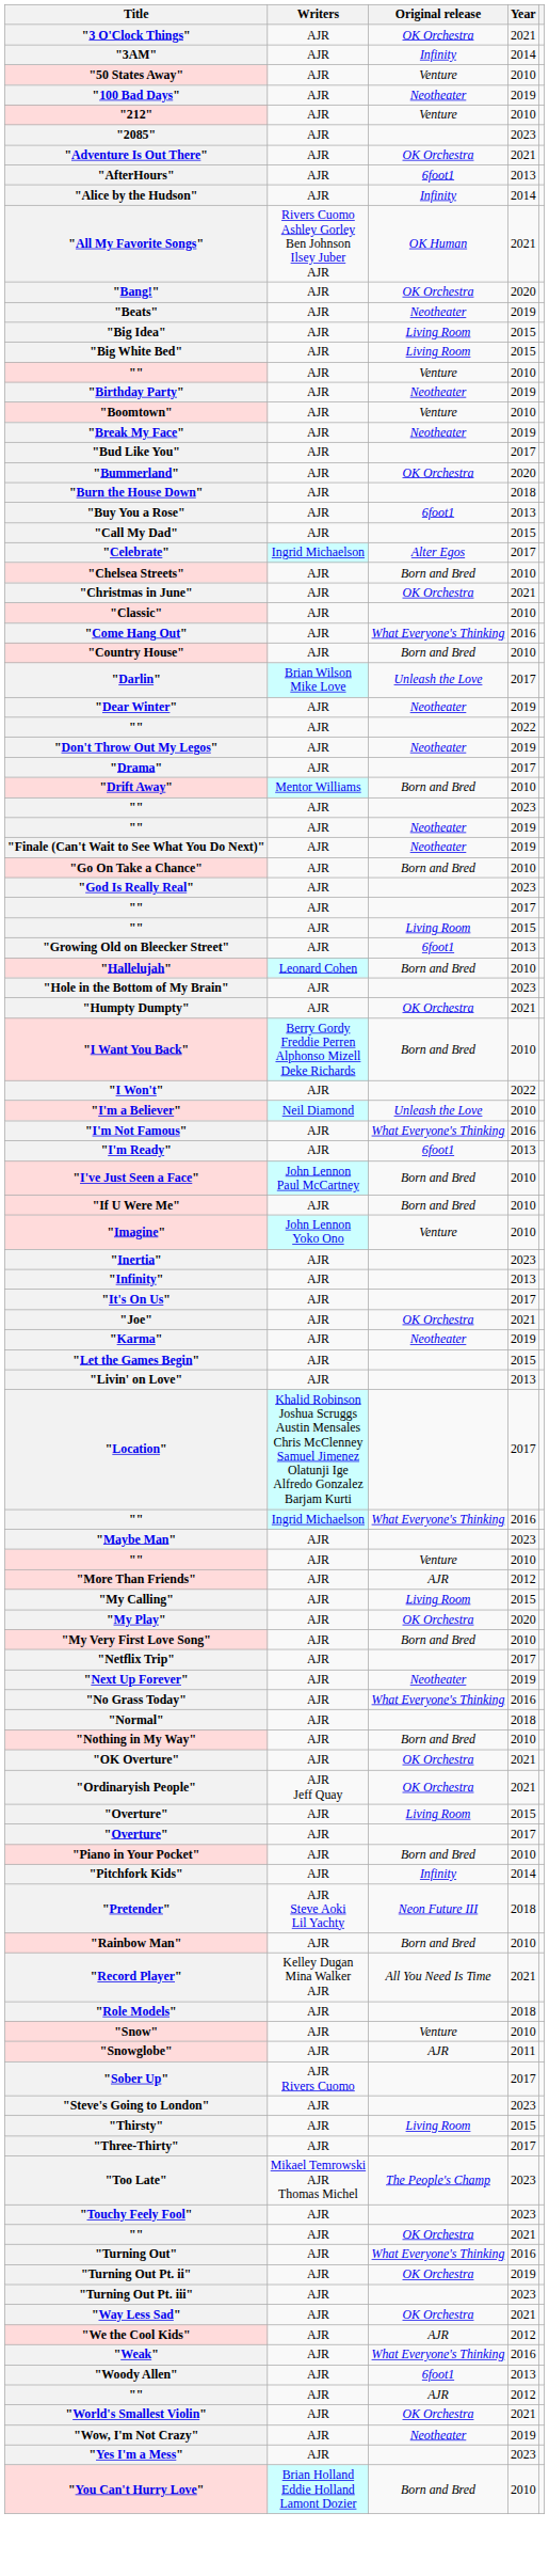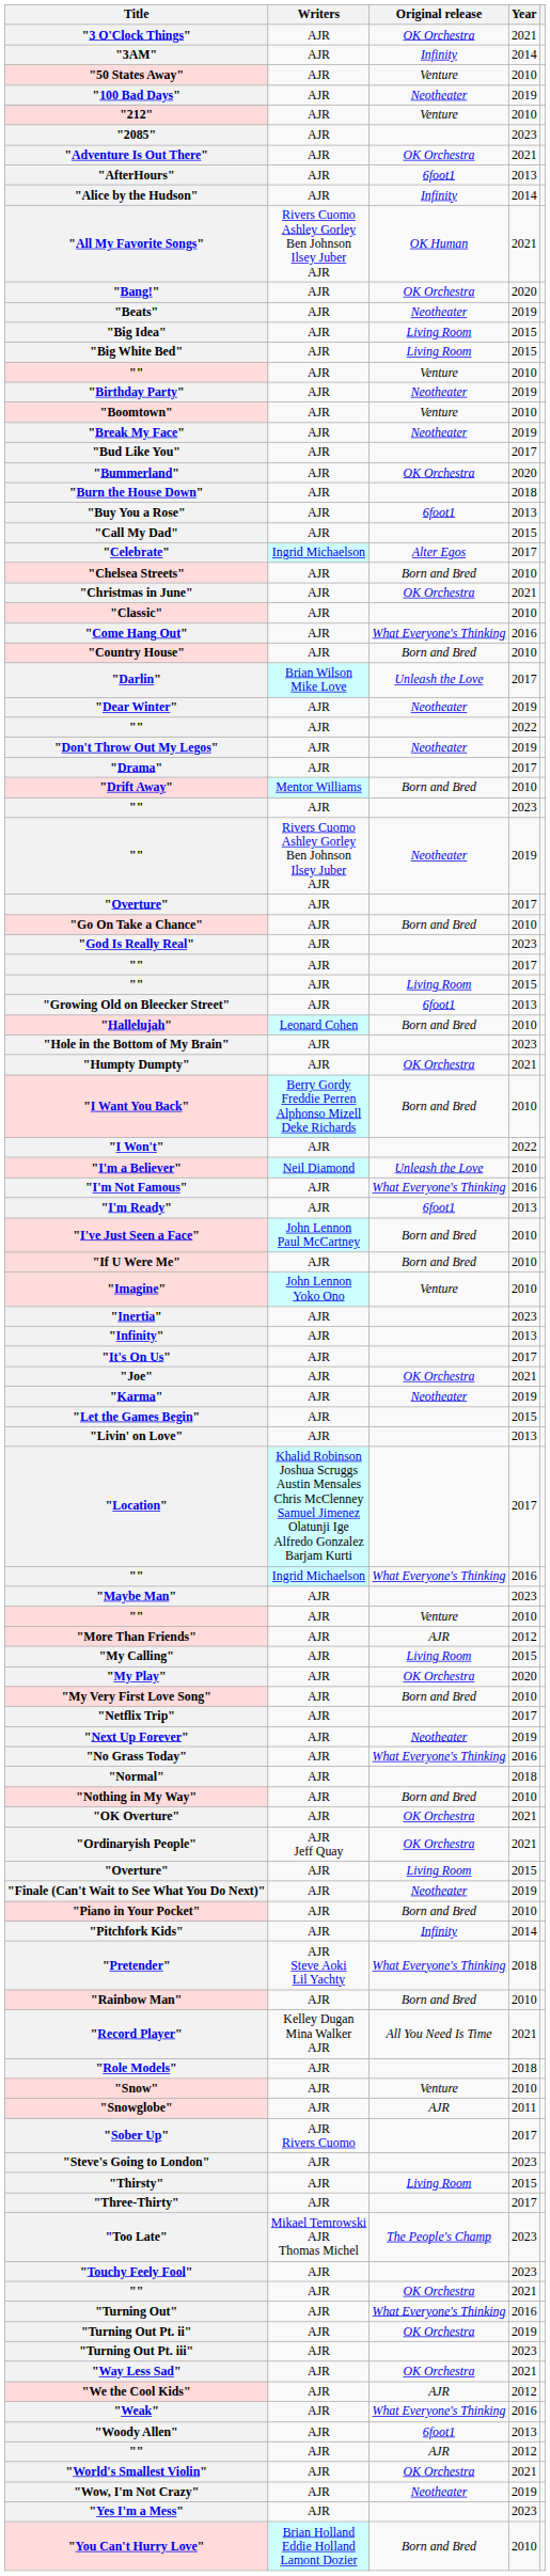"" / 2019 | Writers: AJR -> Rivers Cuomo Ashley Gorley Ben Johnson Ilsey Juber AJR
rows swapped: "Finale (Can't Wait to See What You Do Next)" <-> "Overture" / 2017
"Pretender" | Original release: Neon Future III -> What Everyone's Thinking
